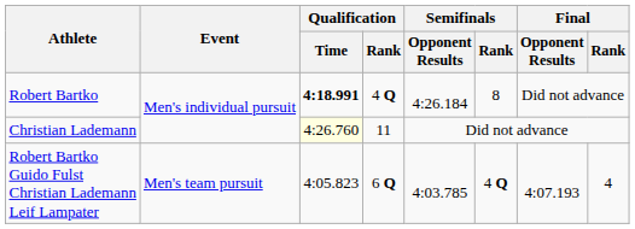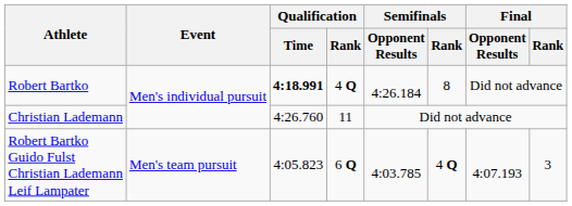Christian Lademann | Qualification / Time: lightyellow background -> no background
Robert Bartko Guido Fulst Christian Lademann Leif Lampater | Final / Rank: 4 -> 3
